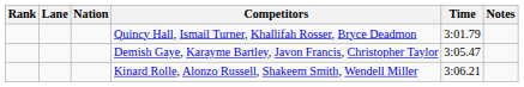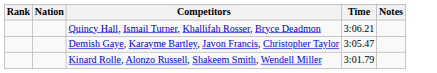- column: Lane
Quincy Hall, Ismail Turner, Khallifah Rosser, Bryce Deadmon | Time: 3:01.79 -> 3:06.21
Kinard Rolle, Alonzo Russell, Shakeem Smith, Wendell Miller | Time: 3:06.21 -> 3:01.79
